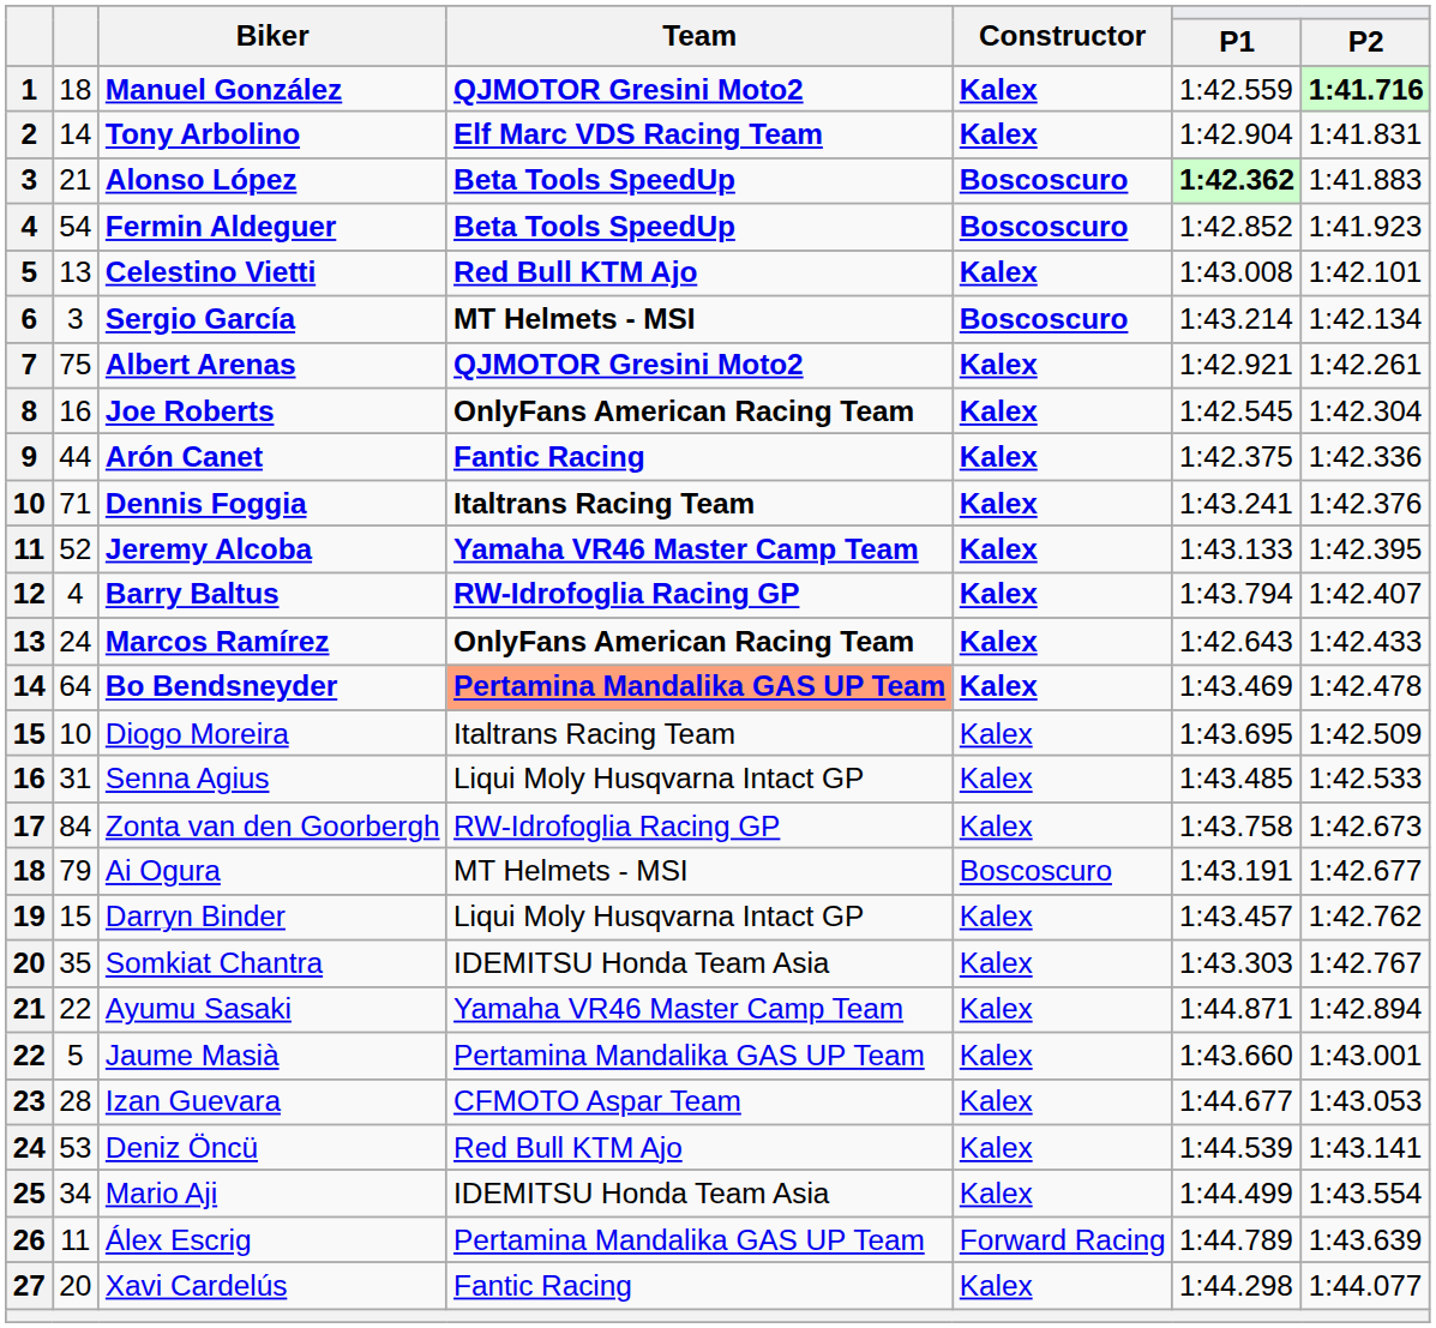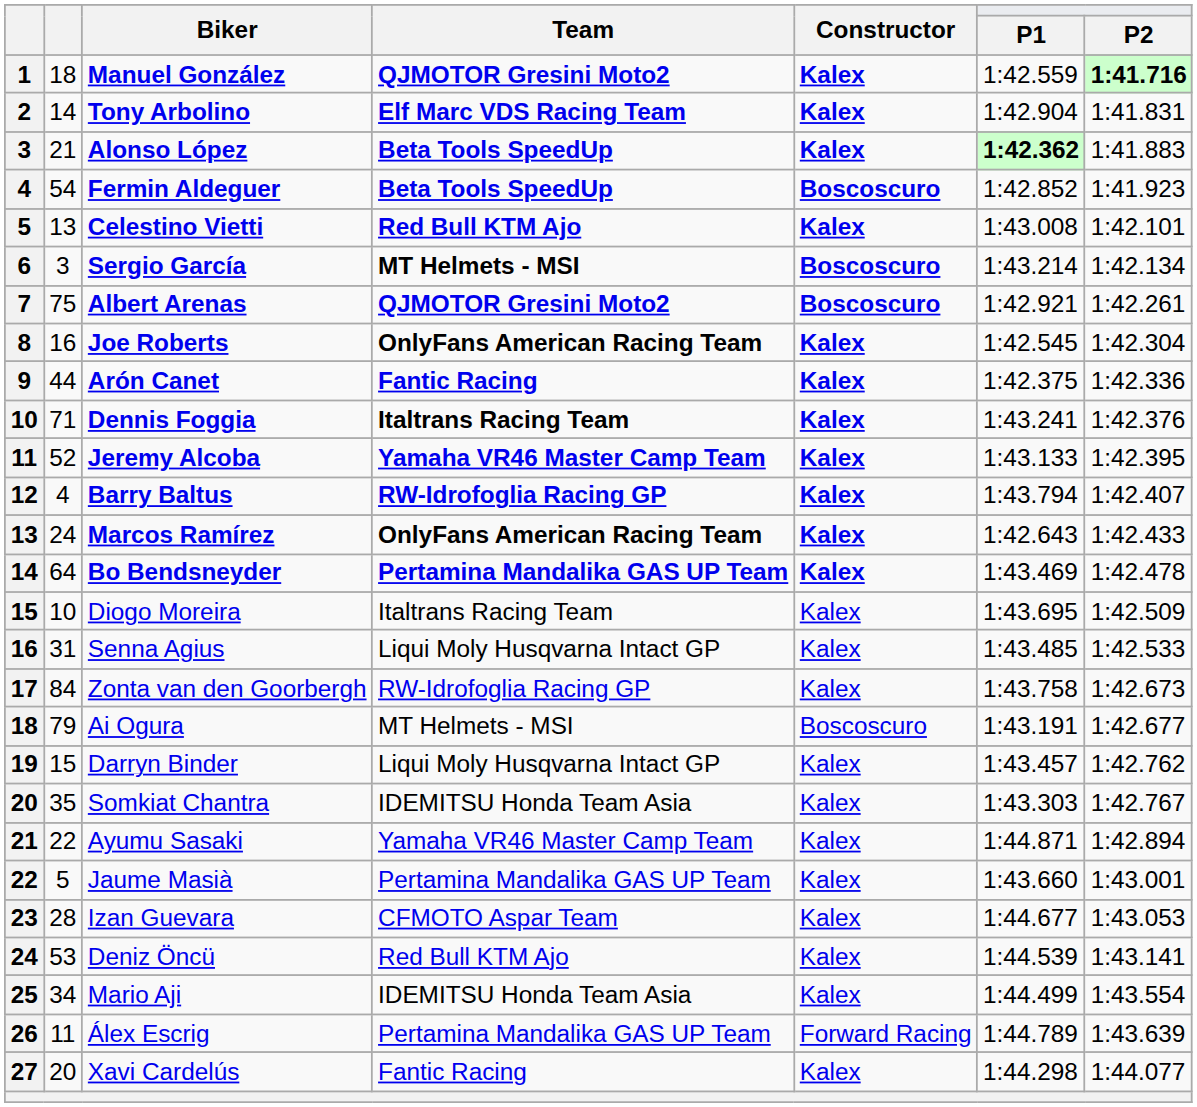Alonso López | Constructor: Boscoscuro -> Kalex
Albert Arenas | Constructor: Kalex -> Boscoscuro
Bo Bendsneyder | Team: lightsalmon background -> no background
